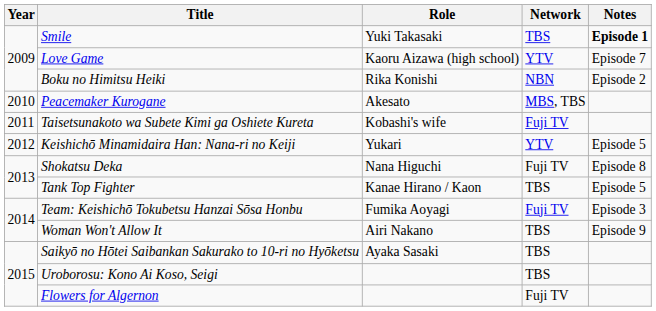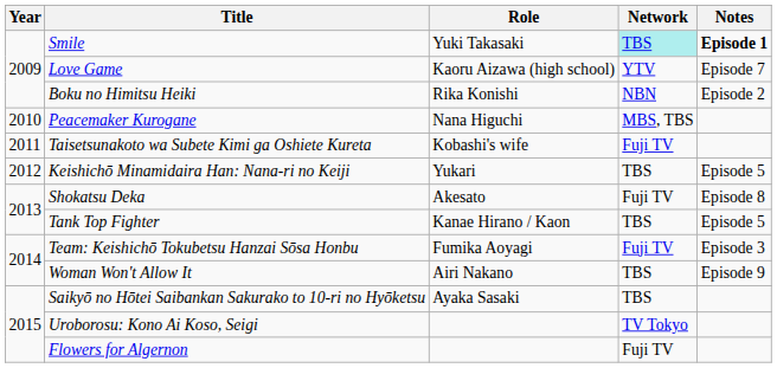Smile | Network: no background -> paleturquoise background
Peacemaker Kurogane | Role: Akesato -> Nana Higuchi
Keishichō Minamidaira Han: Nana-ri no Keiji | Network: YTV -> TBS
Shokatsu Deka | Role: Nana Higuchi -> Akesato
Uroborosu: Kono Ai Koso, Seigi | Network: TBS -> TV Tokyo
